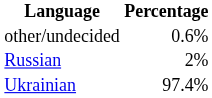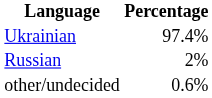rows swapped: Ukrainian <-> other/undecided
